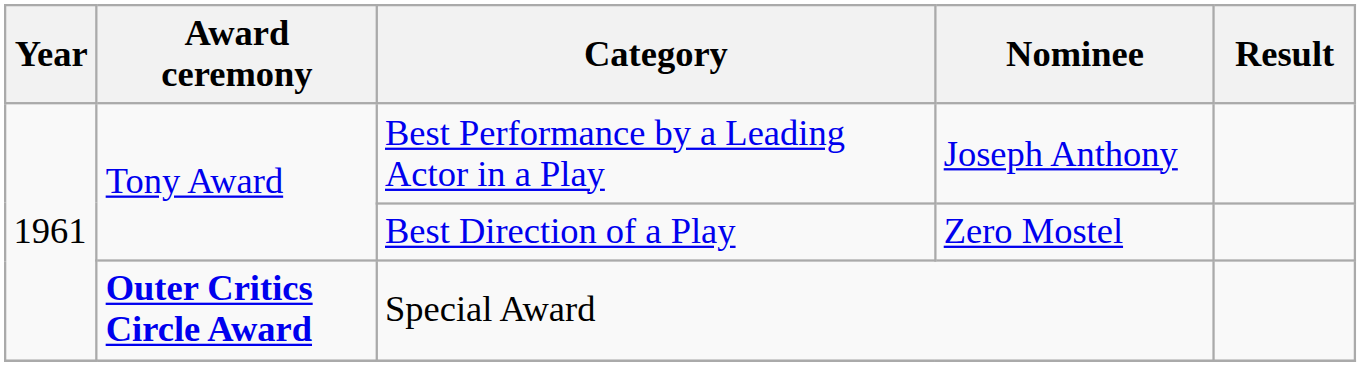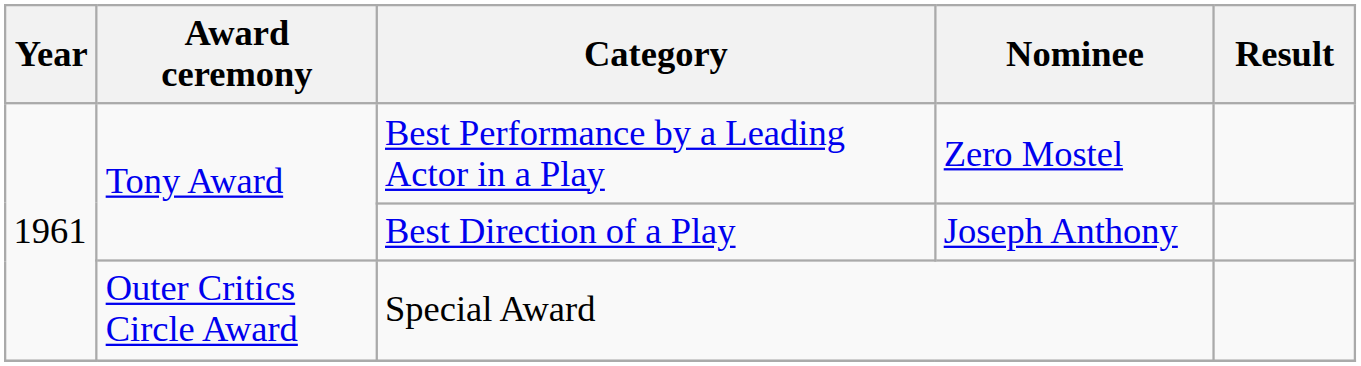Best Performance by a Leading Actor in a Play | Nominee: Joseph Anthony -> Zero Mostel
Best Direction of a Play | Nominee: Zero Mostel -> Joseph Anthony
Special Award | Award ceremony: bold -> normal
